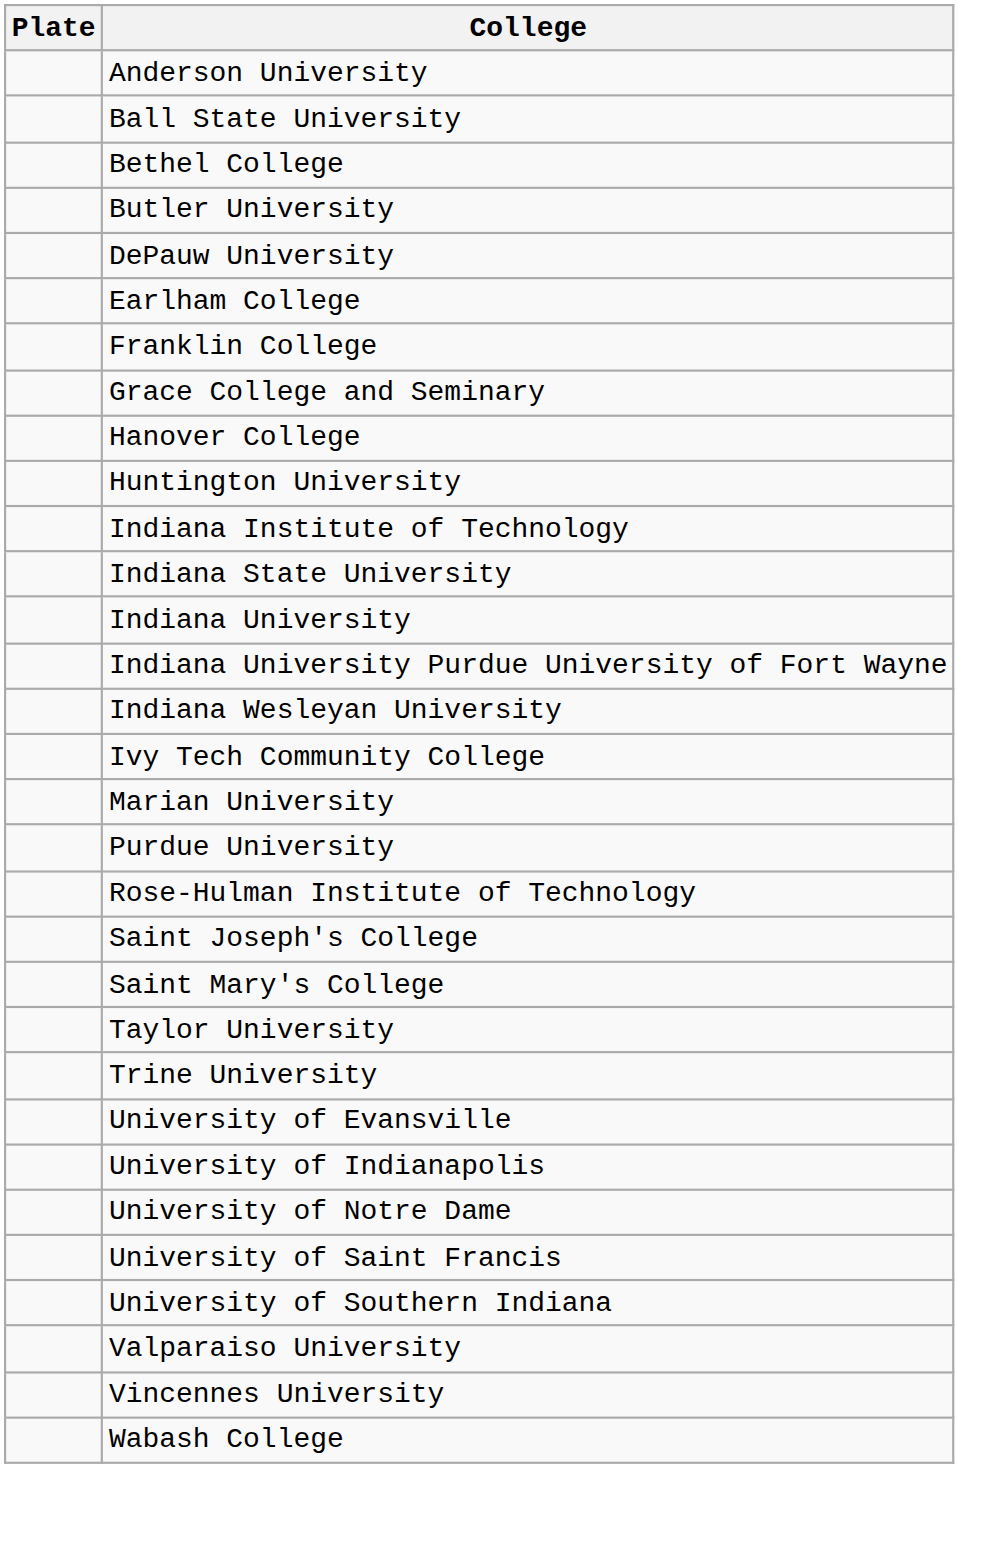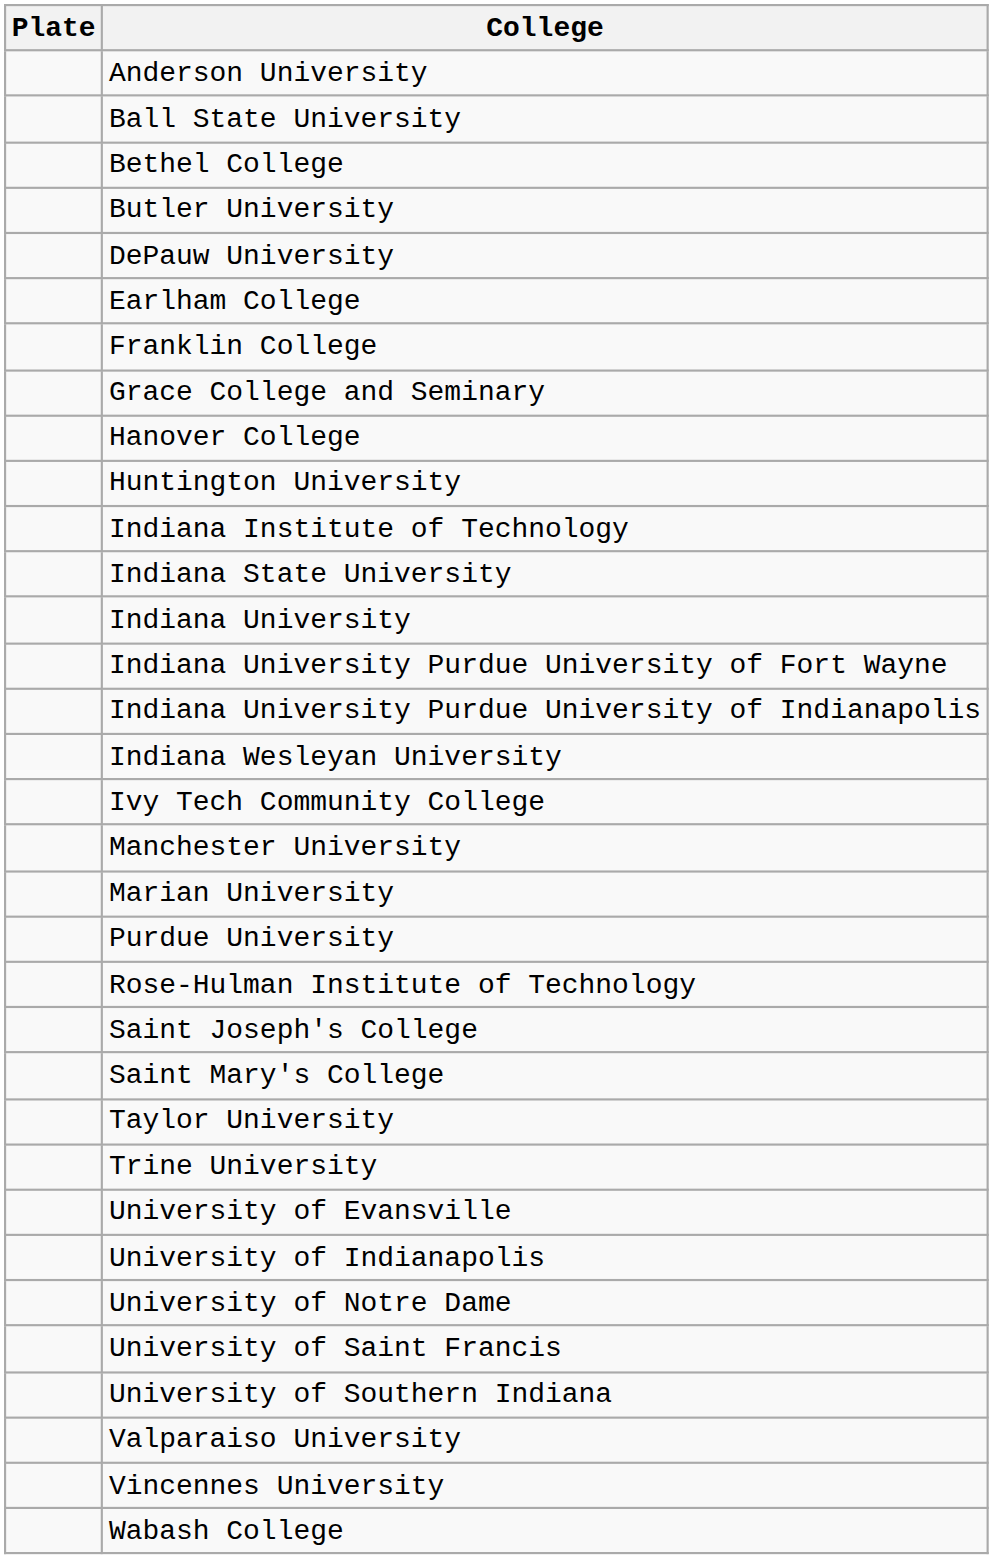+ row: Indiana University Purdue University of Indianapolis
+ row: Manchester University
